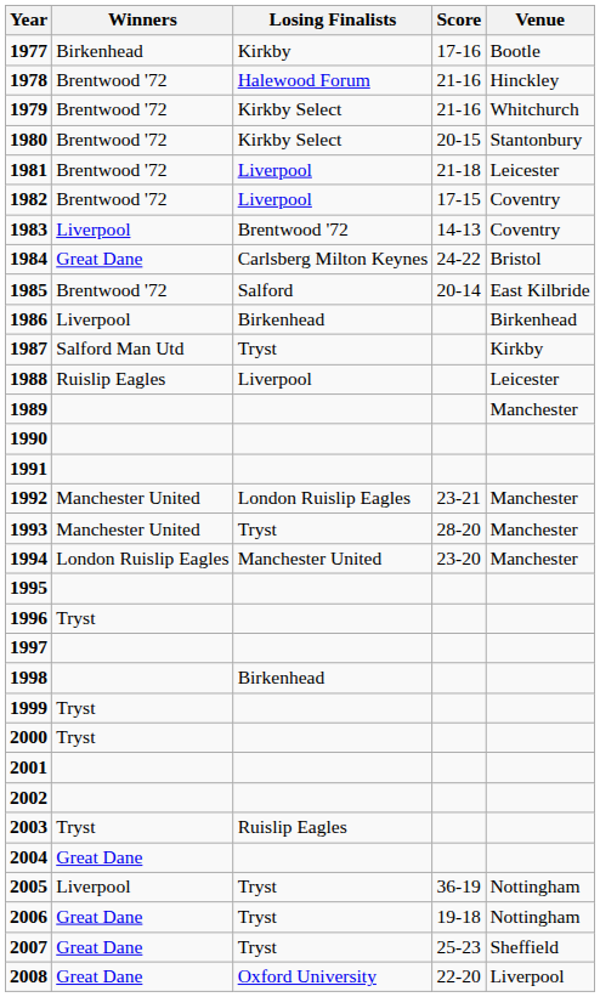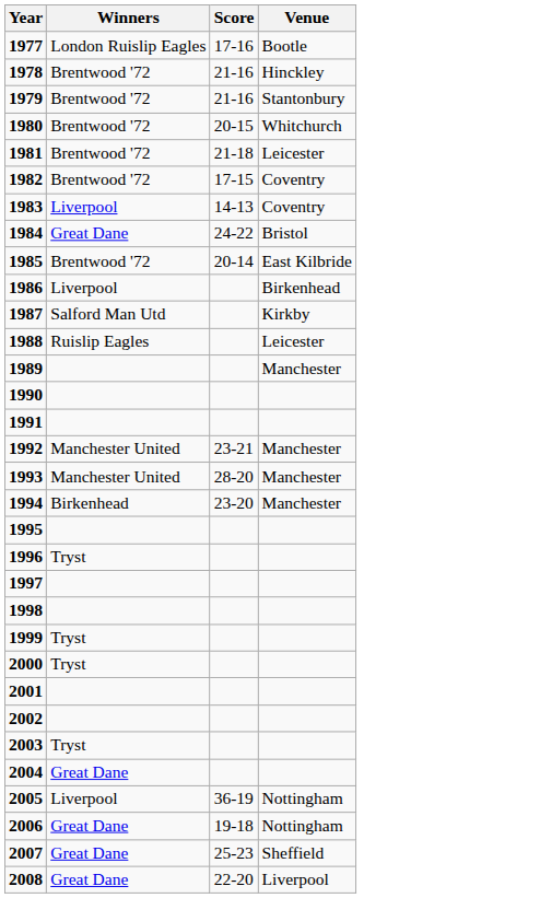- column: Losing Finalists | Kirkby | Halewood Forum | Kirkby Select | Kirkby Select | Liverpool | Liverpool | Brentwood '72 | Carlsberg Milton Keynes | Salford | Birkenhead | Tryst | Liverpool | London Ruislip Eagles | Tryst | Manchester United | Birkenhead | Ruislip Eagles | Tryst | Tryst | Tryst | Oxford University
1977 | Winners: Birkenhead -> London Ruislip Eagles
1979 | Venue: Whitchurch -> Stantonbury
1980 | Venue: Stantonbury -> Whitchurch
1994 | Winners: London Ruislip Eagles -> Birkenhead
